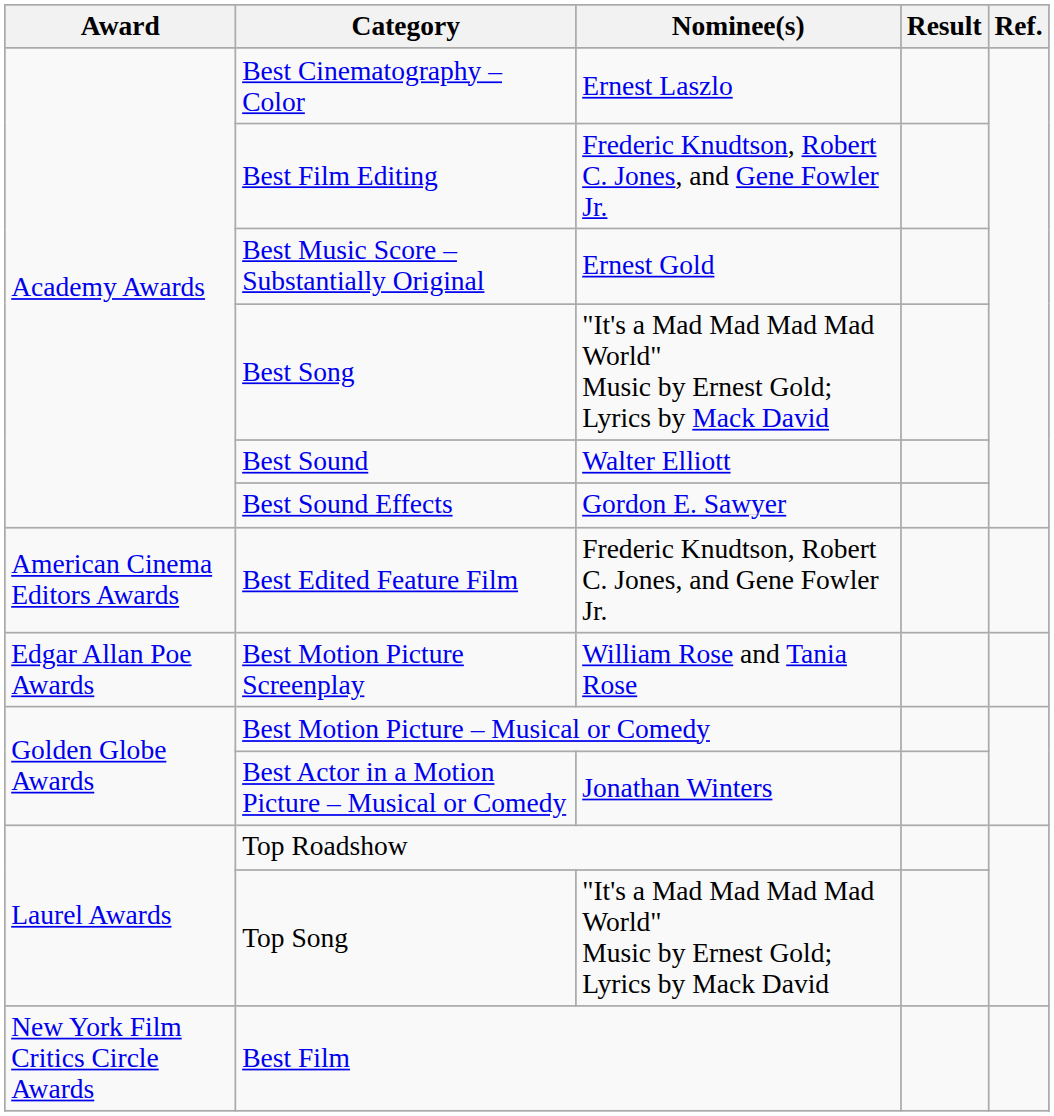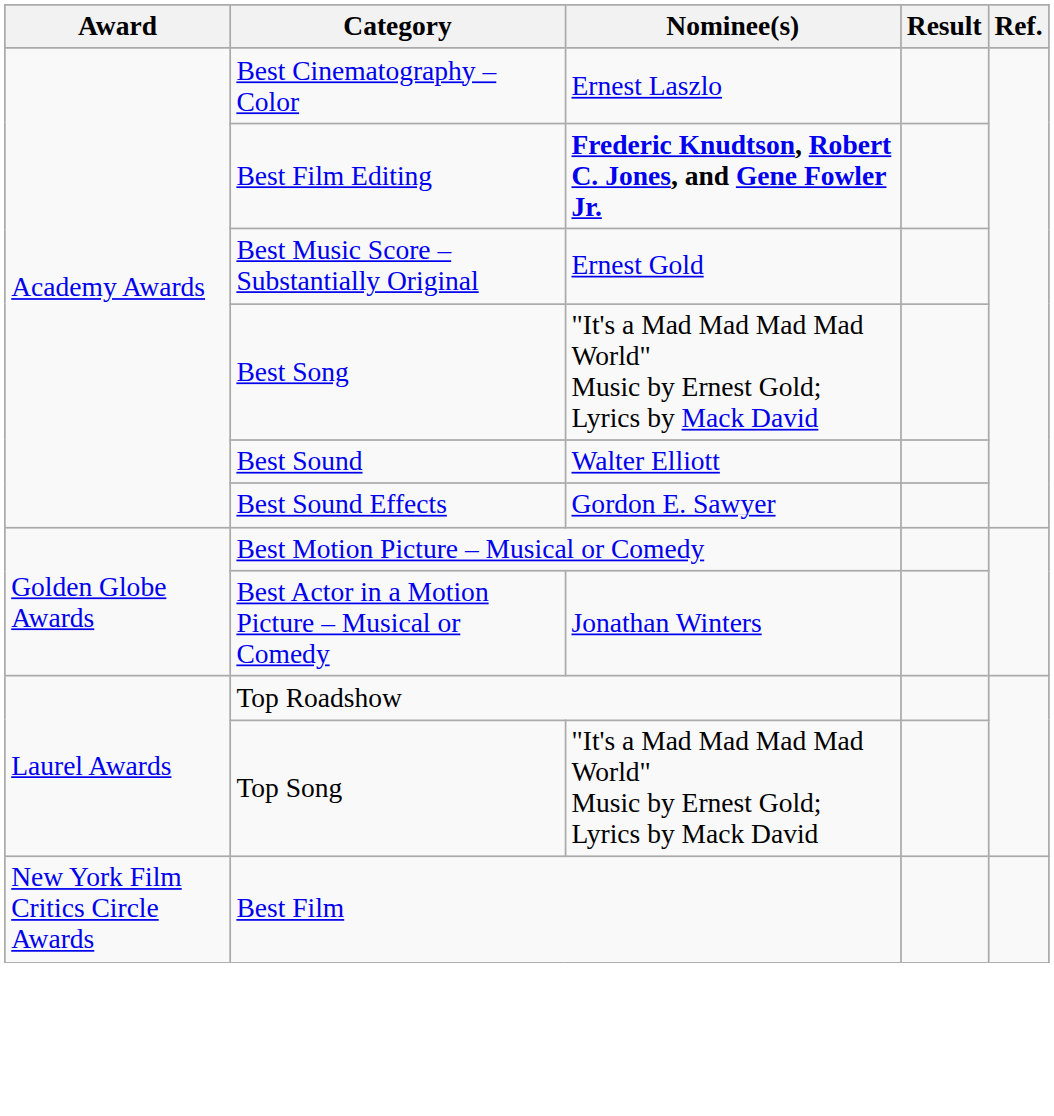Best Film Editing | Nominee(s): normal -> bold
- row: American Cinema Editors Awards | Best Edited Feature Film | Frederic Knudtson, Robert C. Jones, and Gene Fowler Jr.
- row: Edgar Allan Poe Awards | Best Motion Picture Screenplay | William Rose and Tania Rose
